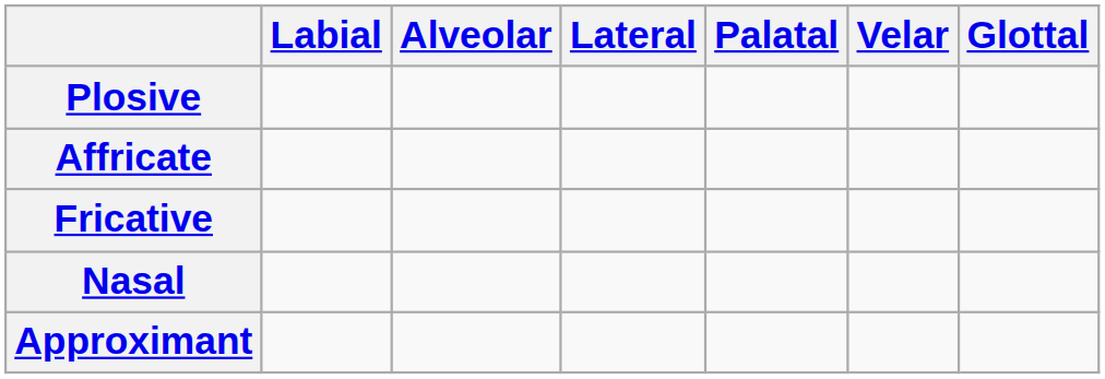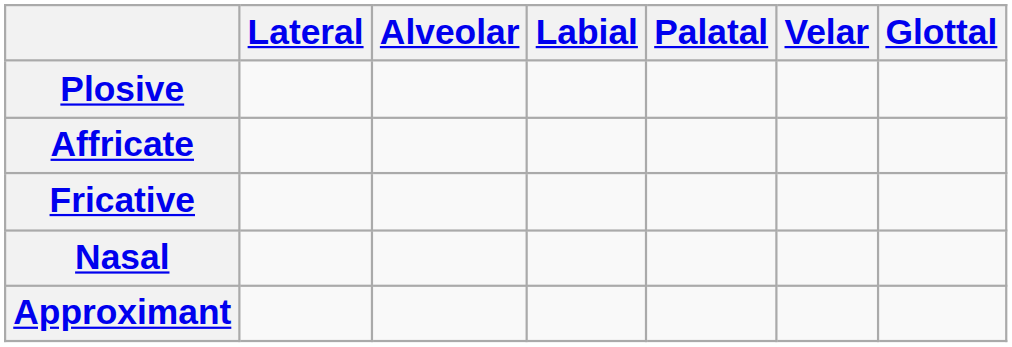columns swapped: Labial <-> Lateral
